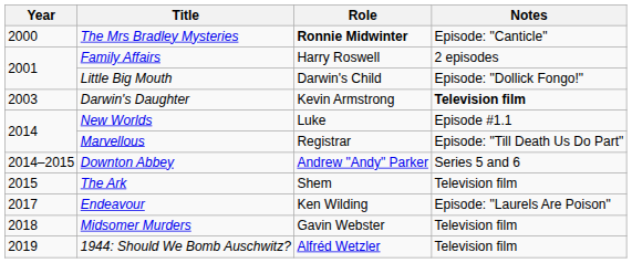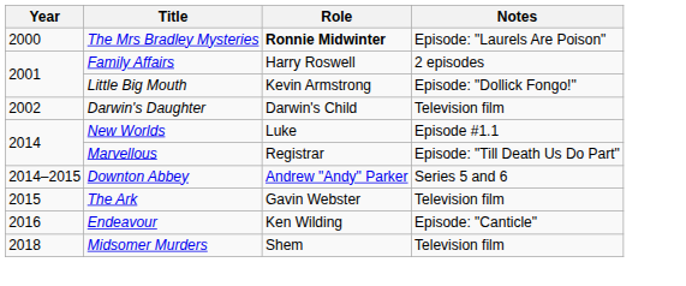The Mrs Bradley Mysteries | Notes: Episode: "Canticle" -> Episode: "Laurels Are Poison"
Little Big Mouth | Role: Darwin's Child -> Kevin Armstrong
Darwin's Daughter | Year: 2003 -> 2002
Darwin's Daughter | Role: Kevin Armstrong -> Darwin's Child
Darwin's Daughter | Notes: bold -> normal
The Ark | Role: Shem -> Gavin Webster
Endeavour | Year: 2017 -> 2016
Endeavour | Notes: Episode: "Laurels Are Poison" -> Episode: "Canticle"
Midsomer Murders | Role: Gavin Webster -> Shem
- row: 2019 | 1944: Should We Bomb Auschwitz? | Alfréd Wetzler | Television film
